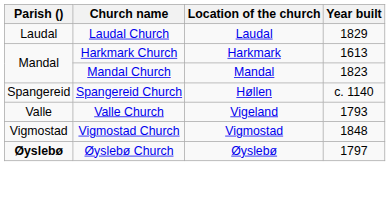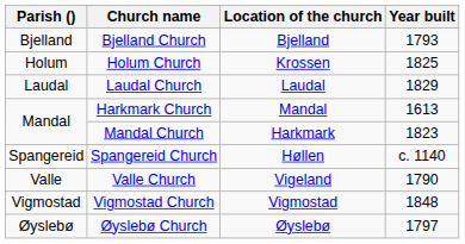+ row: Bjelland | Bjelland Church | Bjelland | 1793
+ row: Holum | Holum Church | Krossen | 1825
Harkmark Church | Location of the church: Harkmark -> Mandal
Mandal Church | Location of the church: Mandal -> Harkmark
Valle Church | Year built: 1793 -> 1790
Øyslebø Church | Parish (): bold -> normal
